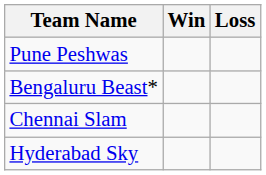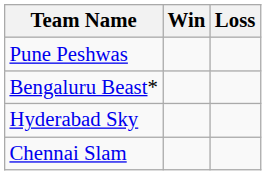rows swapped: Hyderabad Sky <-> Chennai Slam
